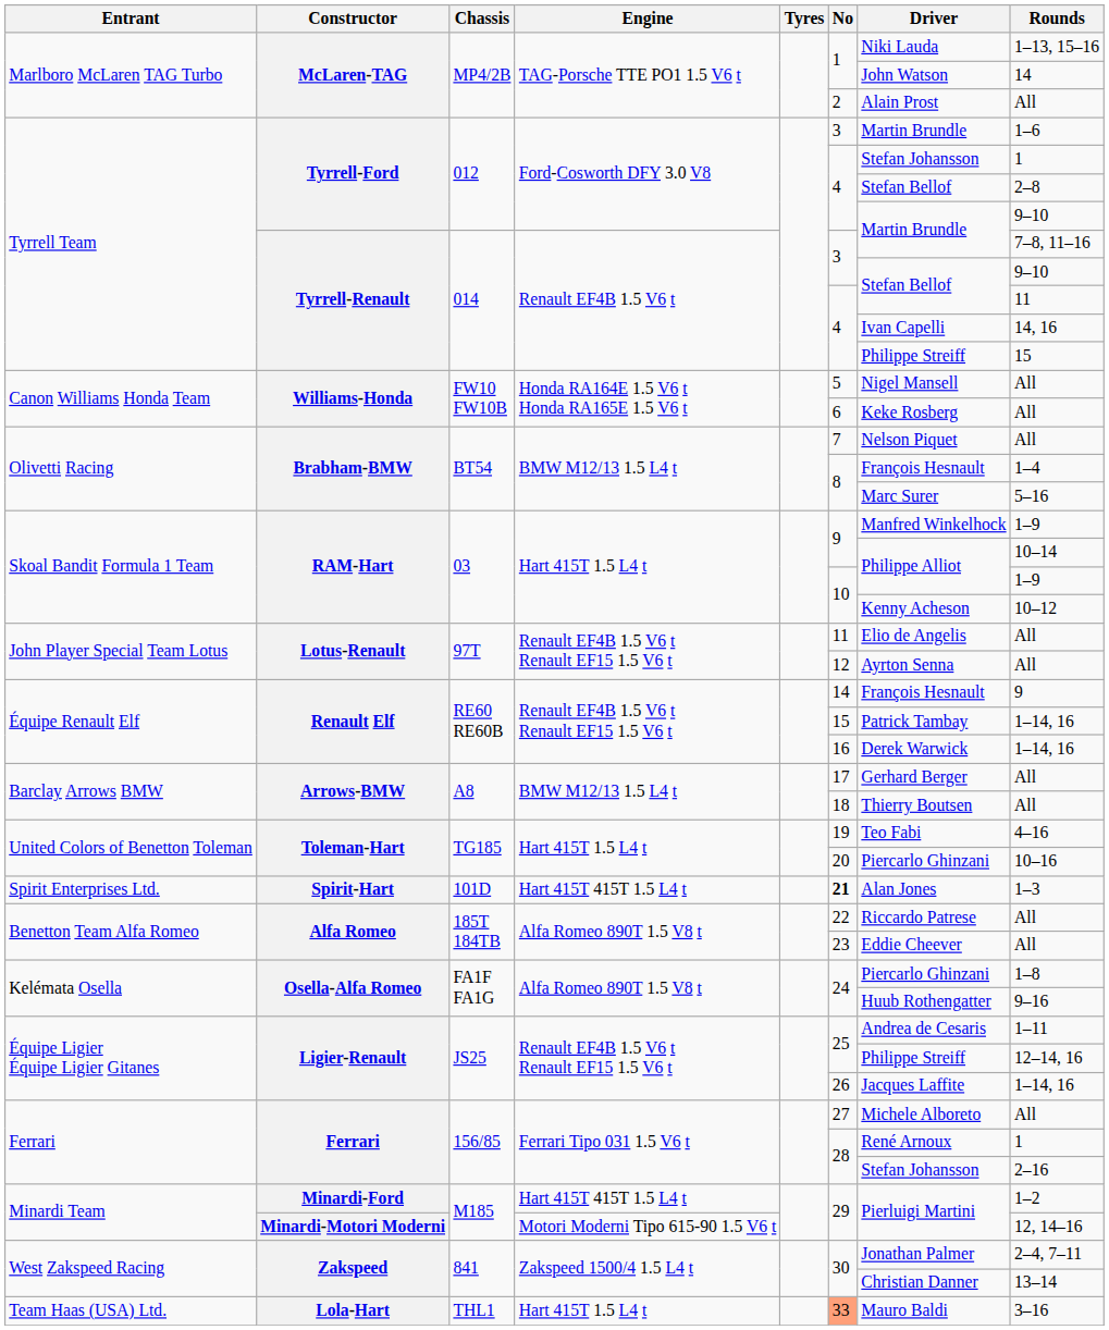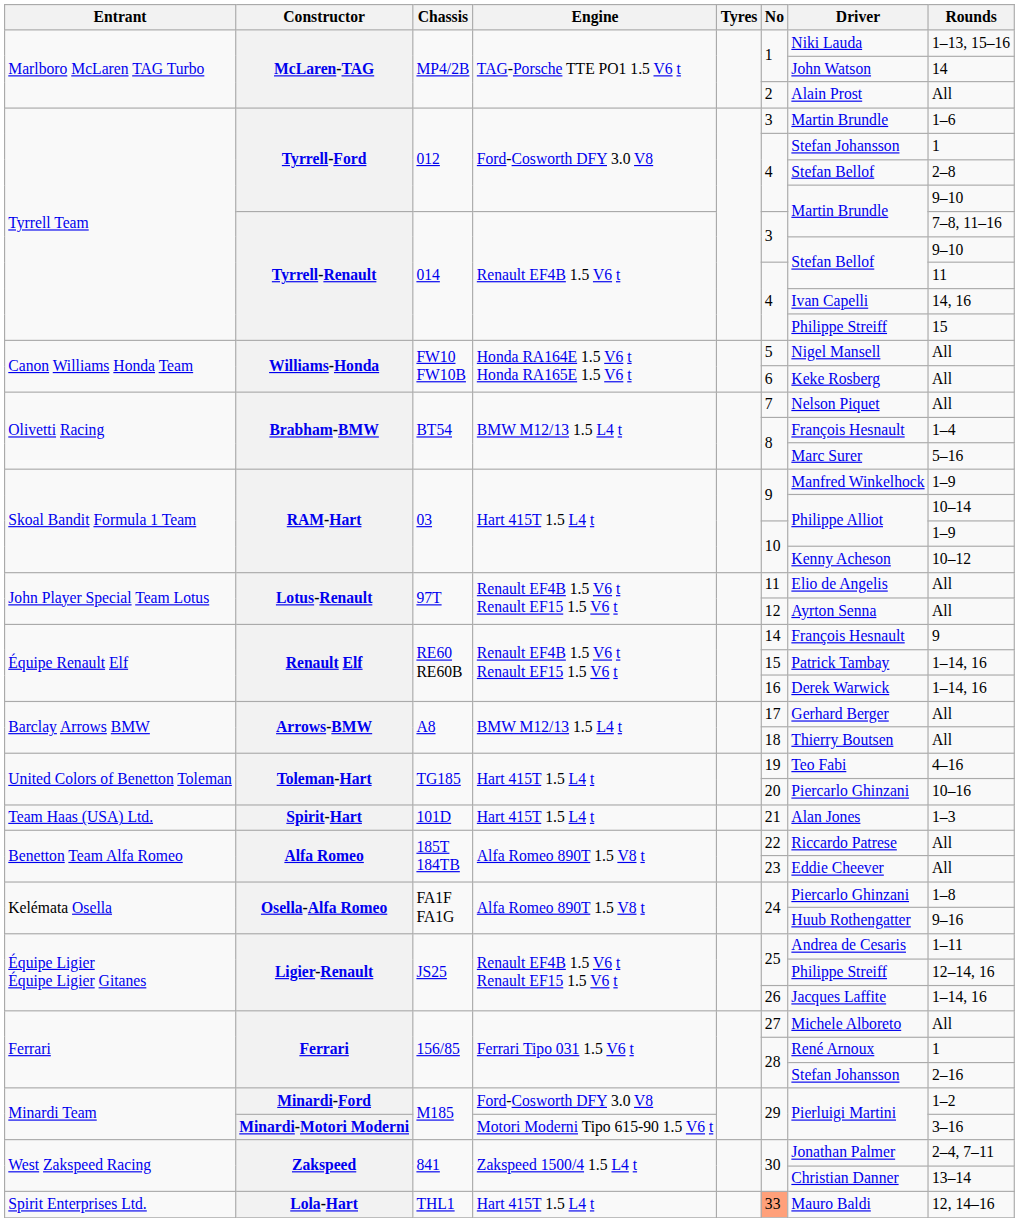Spirit-Hart | Entrant: Spirit Enterprises Ltd. -> Team Haas (USA) Ltd.
Spirit-Hart | Engine: Hart 415T 415T 1.5 L4 t -> Hart 415T 1.5 L4 t
Spirit-Hart | No: bold -> normal
Minardi-Ford | Engine: Hart 415T 415T 1.5 L4 t -> Ford-Cosworth DFY 3.0 V8
Minardi-Motori Moderni | Rounds: 12, 14–16 -> 3–16
Lola-Hart | Entrant: Team Haas (USA) Ltd. -> Spirit Enterprises Ltd.
Lola-Hart | Rounds: 3–16 -> 12, 14–16
